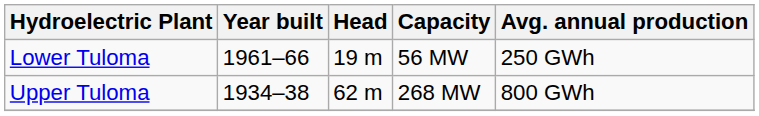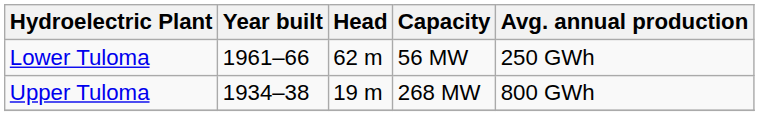Lower Tuloma | Head: 19 m -> 62 m
Upper Tuloma | Head: 62 m -> 19 m
